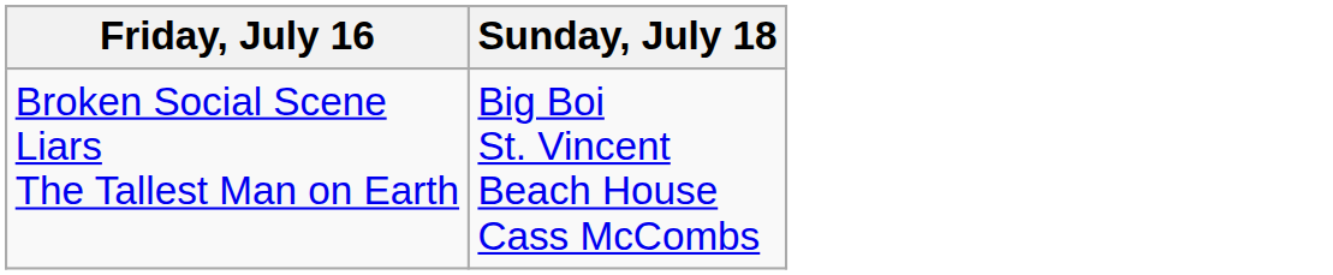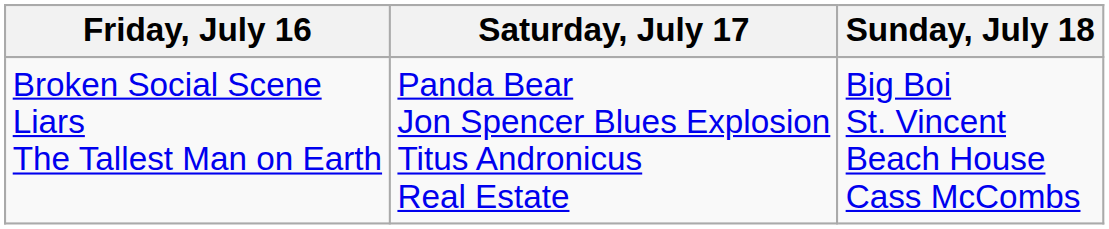+ column: Saturday, July 17 | Panda Bear Jon Spencer Blues Explosion Titus Andronicus Real Estate
